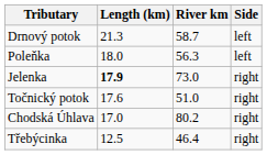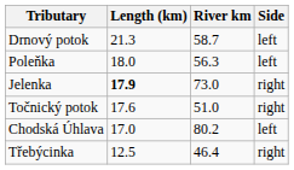Chodská Úhlava | Side: right -> left
